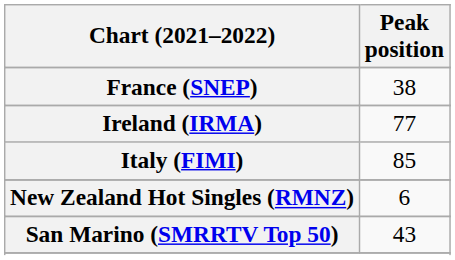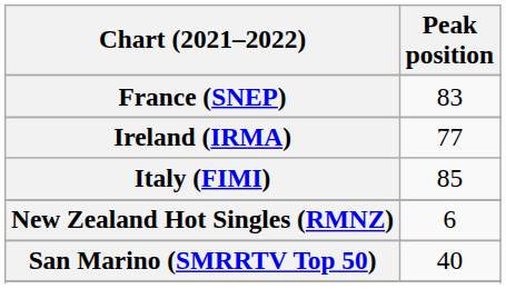France (SNEP) | Peak position: 38 -> 83
San Marino (SMRRTV Top 50) | Peak position: 43 -> 40
